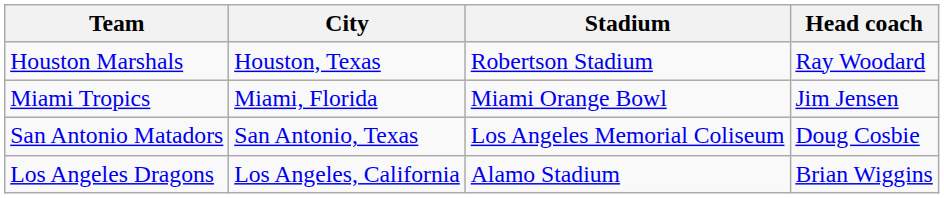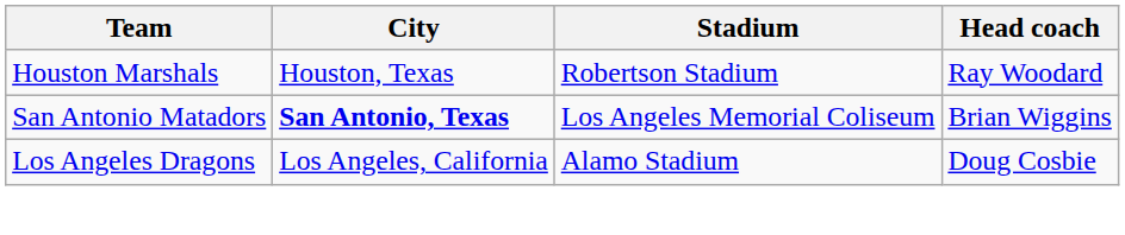- row: Miami Tropics | Miami, Florida | Miami Orange Bowl | Jim Jensen
San Antonio Matadors | City: normal -> bold
San Antonio Matadors | Head coach: Doug Cosbie -> Brian Wiggins
Los Angeles Dragons | Head coach: Brian Wiggins -> Doug Cosbie
